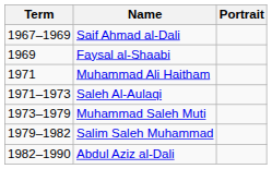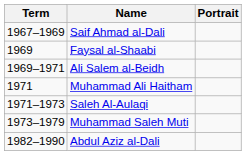+ row: 1969–1971 | Ali Salem al-Beidh
- row: 1979–1982 | Salim Saleh Muhammad
